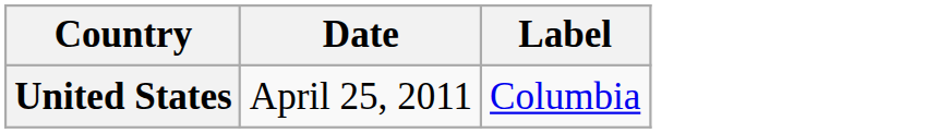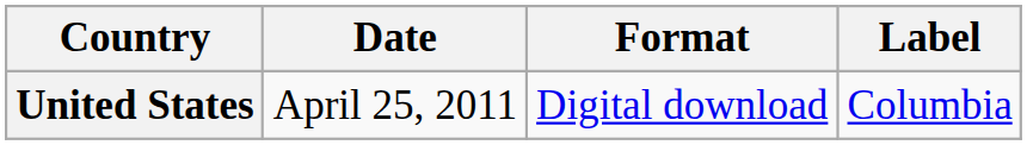+ column: Format | Digital download
